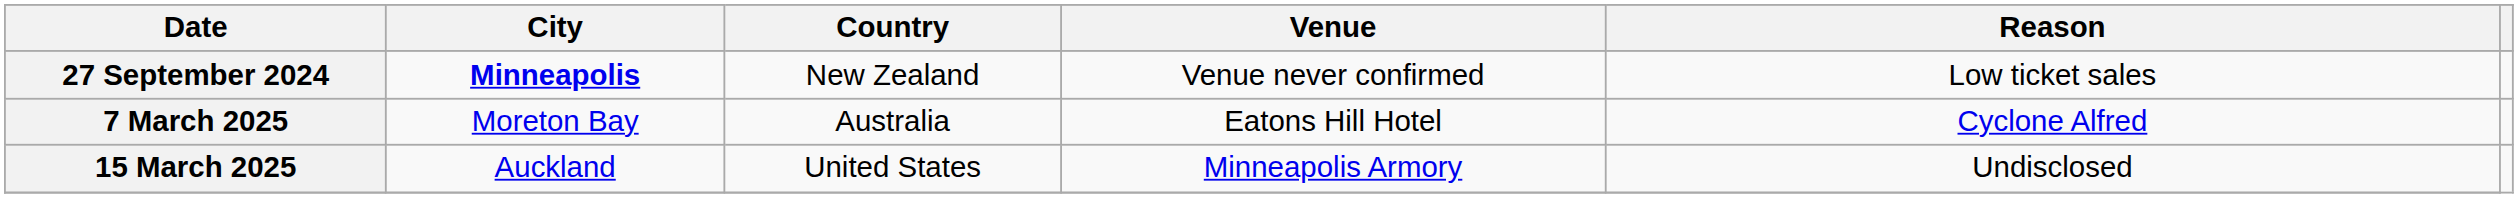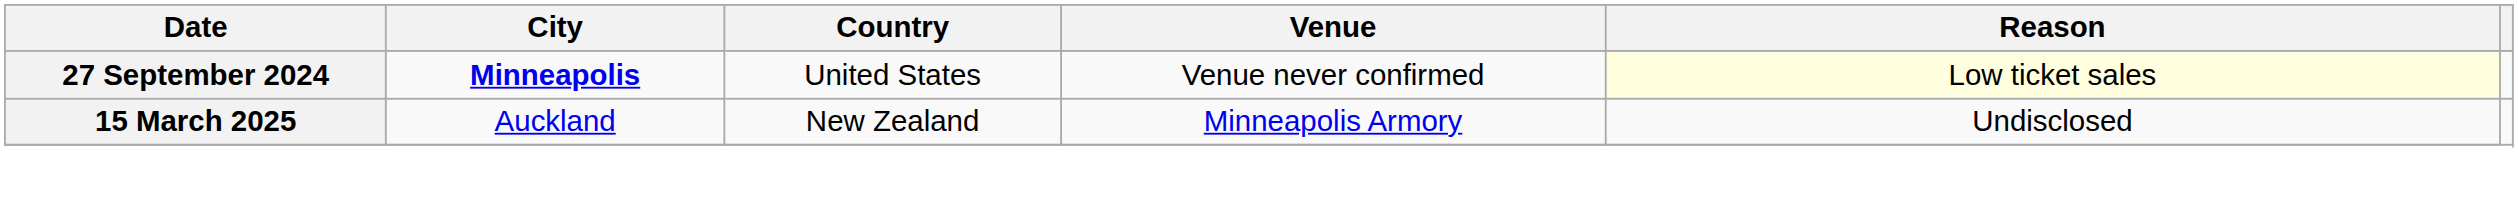27 September 2024 | Country: New Zealand -> United States
27 September 2024 | Reason: no background -> lightyellow background
- row: 7 March 2025 | Moreton Bay | Australia | Eatons Hill Hotel | Cyclone Alfred
15 March 2025 | Country: United States -> New Zealand
